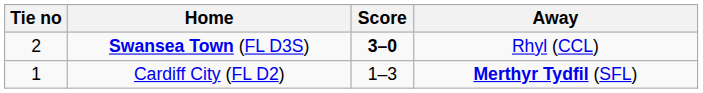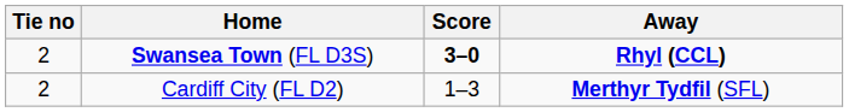Swansea Town (FL D3S) | Away: normal -> bold
Cardiff City (FL D2) | Tie no: 1 -> 2
